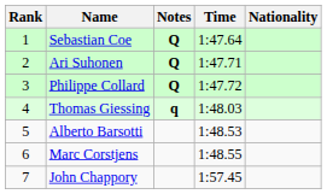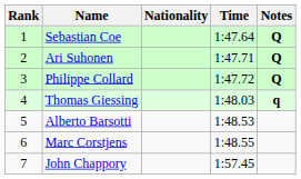columns swapped: Nationality <-> Notes
